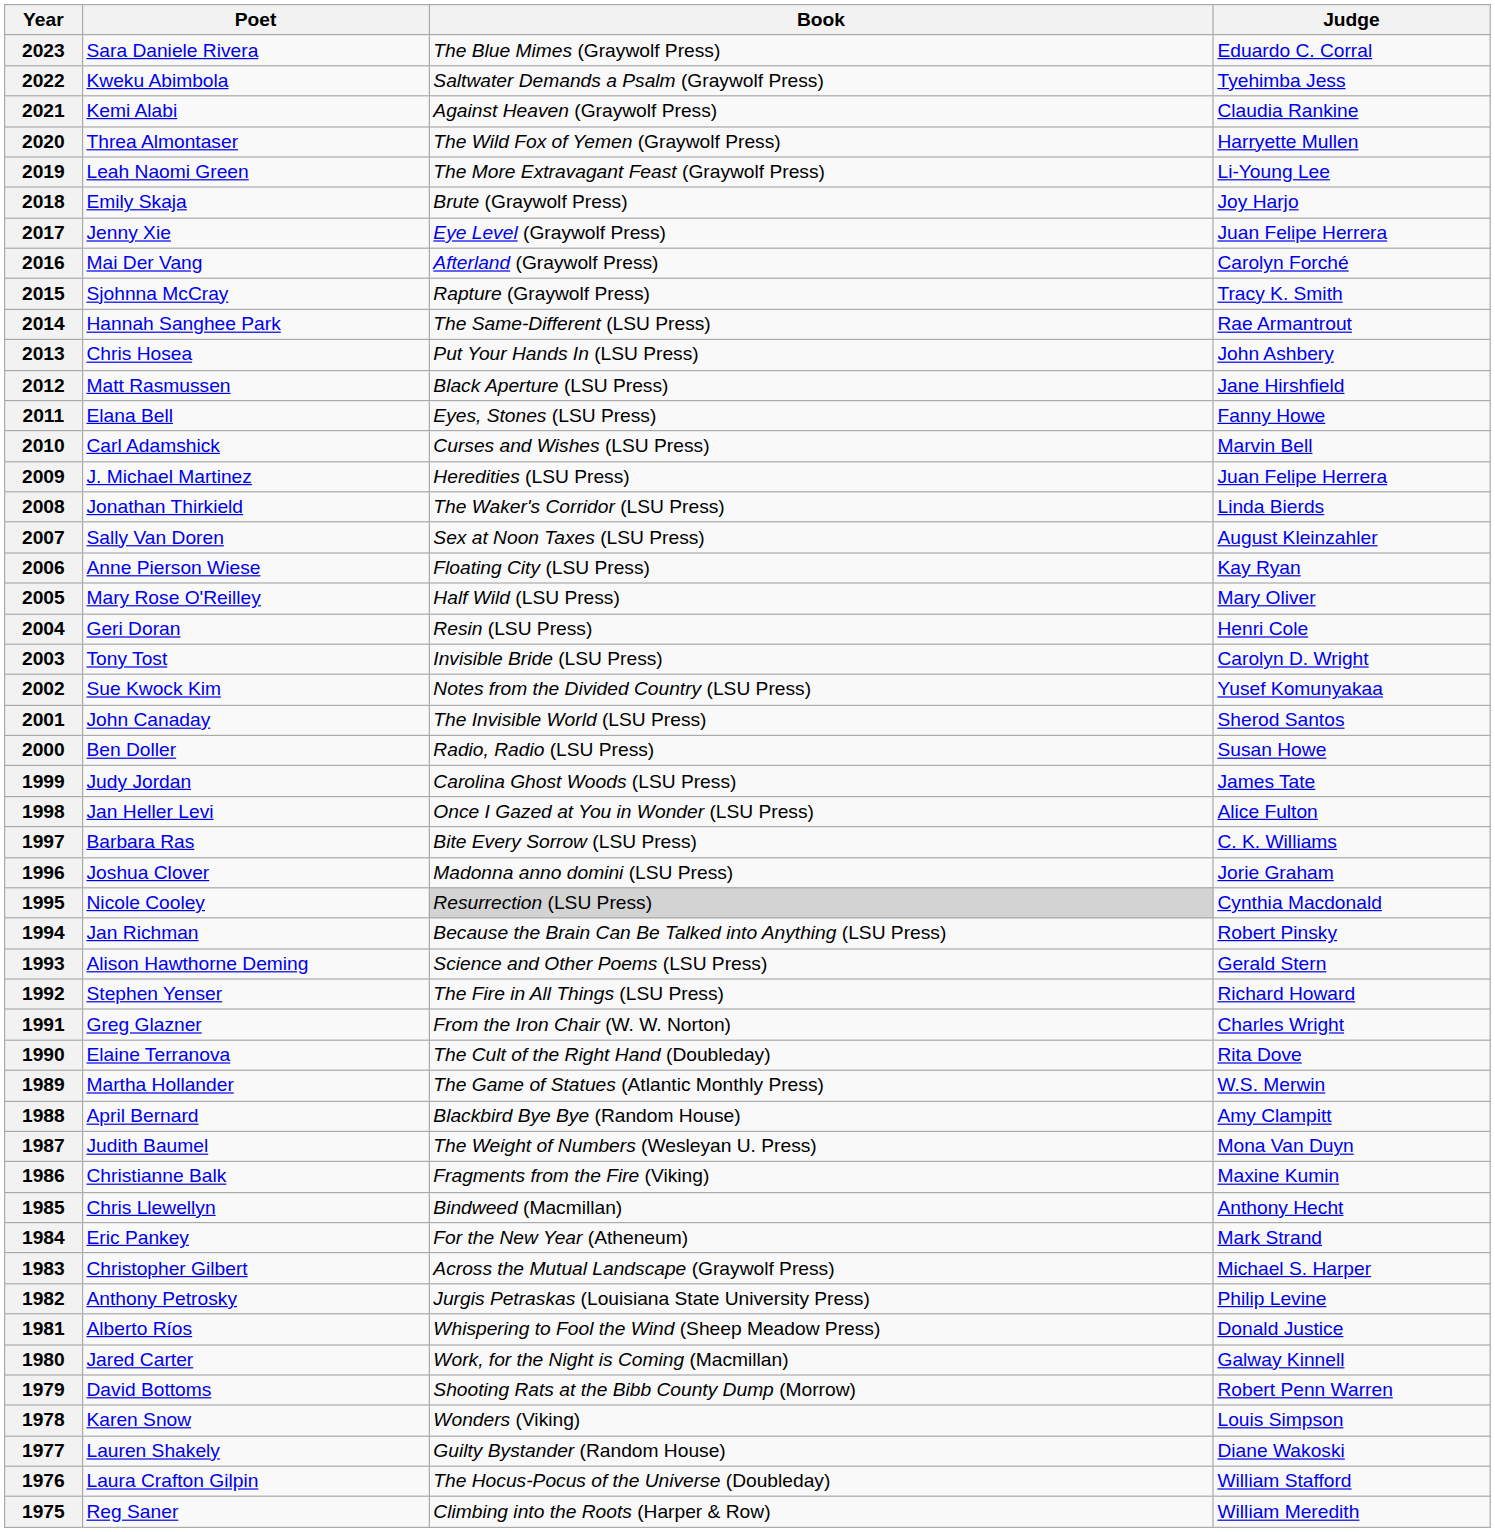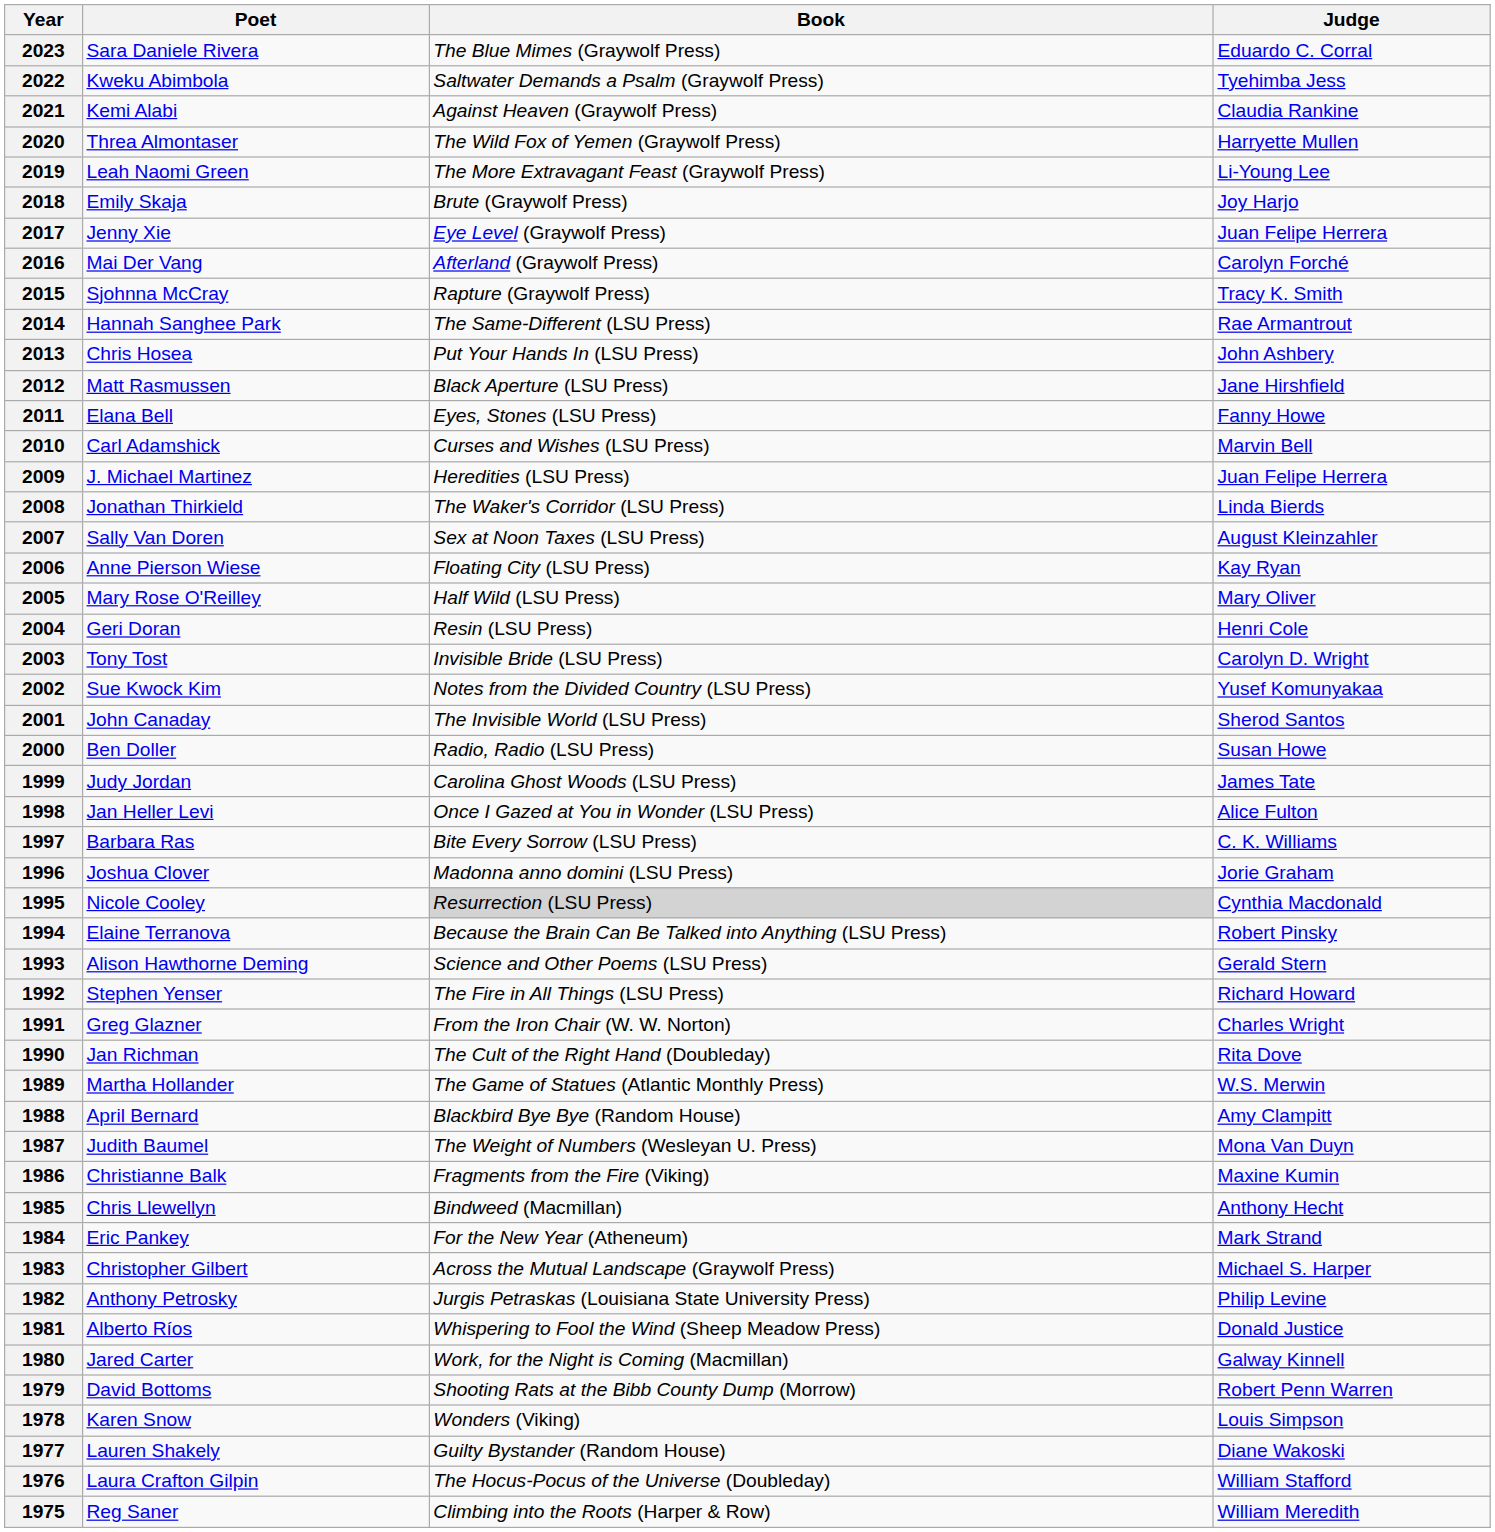1994 | Poet: Jan Richman -> Elaine Terranova
1990 | Poet: Elaine Terranova -> Jan Richman
